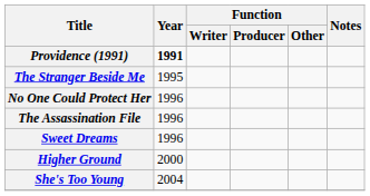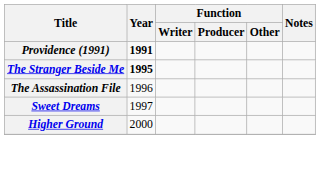The Stranger Beside Me | Year: normal -> bold
- row: No One Could Protect Her | 1996
Sweet Dreams | Year: 1996 -> 1997
- row: She's Too Young | 2004
